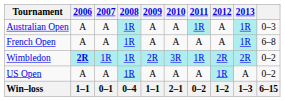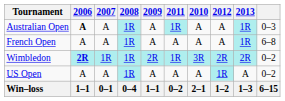columns swapped: 2010 <-> 2011
Australian Open | 2006: normal -> bold
